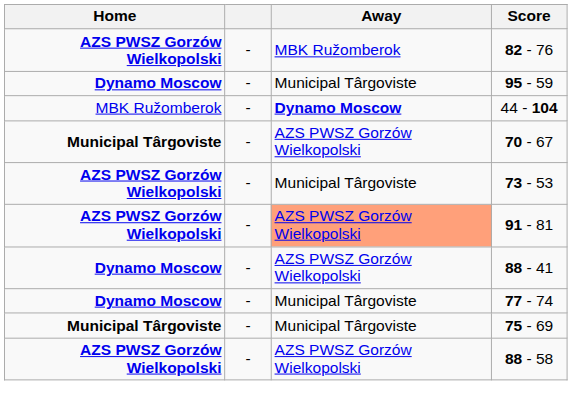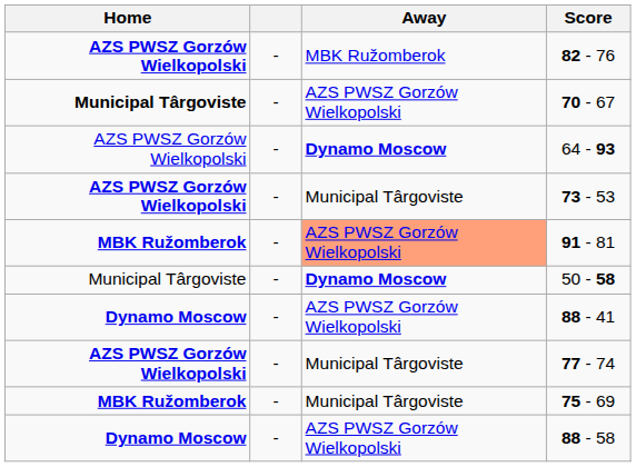- row: Dynamo Moscow | - | Municipal Târgoviste | 95 - 59
- row: MBK Ružomberok | - | Dynamo Moscow | 44 - 104
+ row: AZS PWSZ Gorzów Wielkopolski | - | Dynamo Moscow | 64 - 93
91 - 81 | Home: AZS PWSZ Gorzów Wielkopolski -> MBK Ružomberok
+ row: Municipal Târgoviste | - | Dynamo Moscow | 50 - 58
77 - 74 | Home: Dynamo Moscow -> AZS PWSZ Gorzów Wielkopolski
75 - 69 | Home: Municipal Târgoviste -> MBK Ružomberok
88 - 58 | Home: AZS PWSZ Gorzów Wielkopolski -> Dynamo Moscow
